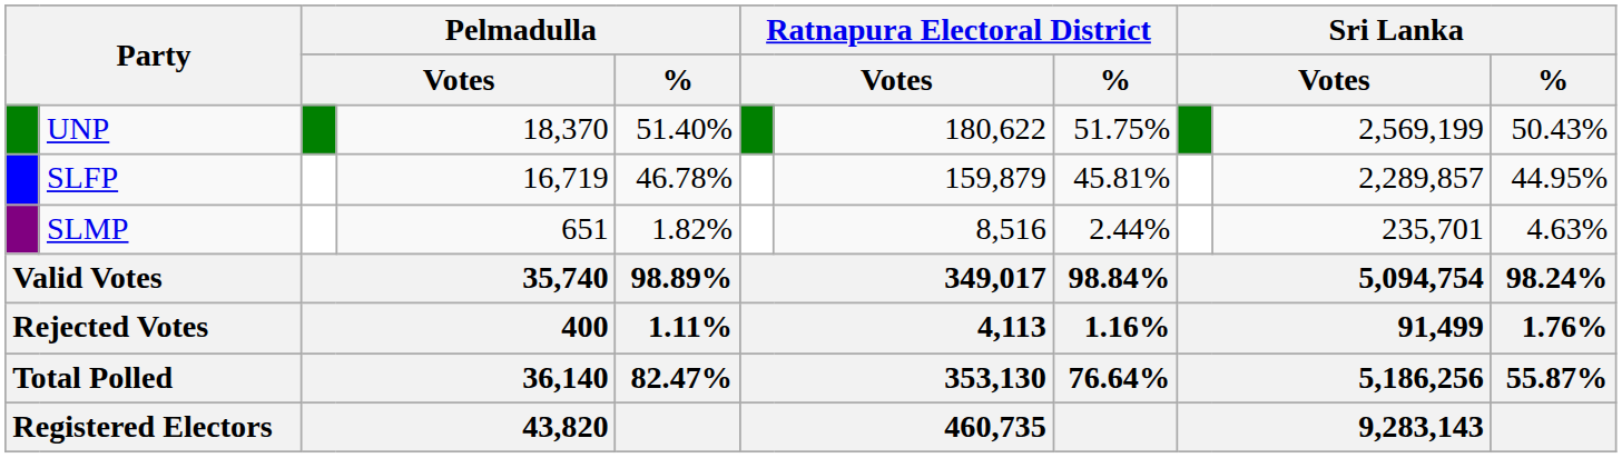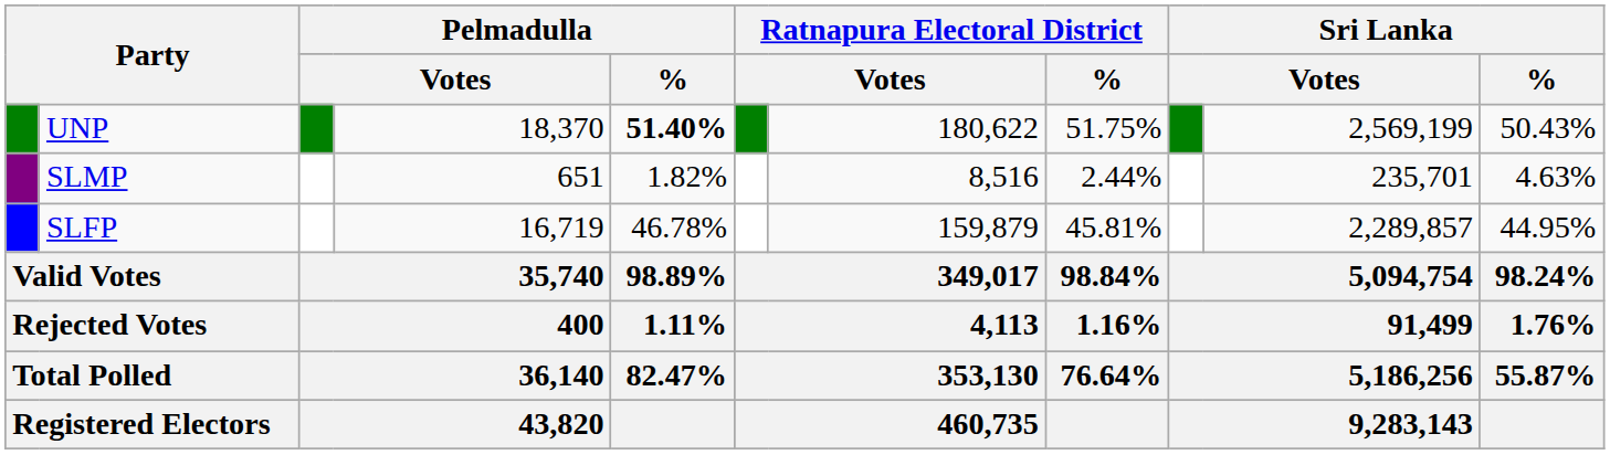UNP | Pelmadulla / %: normal -> bold
rows swapped: SLFP <-> SLMP
